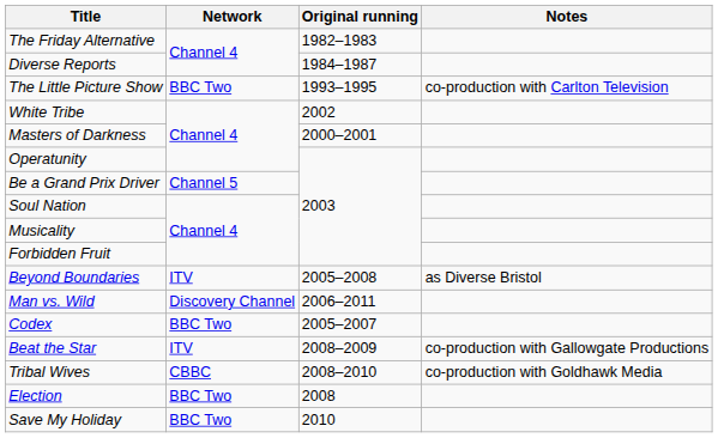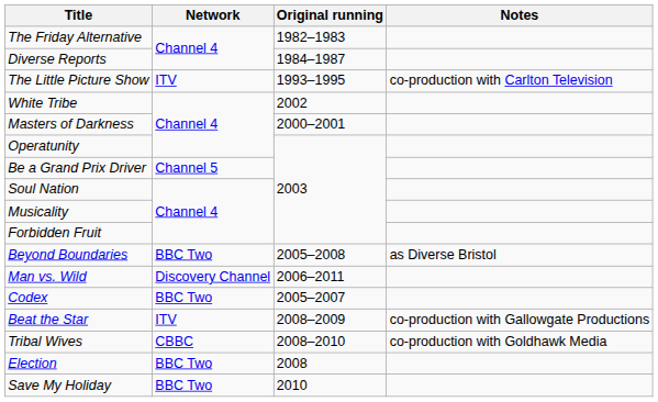The Little Picture Show | Network: BBC Two -> ITV
Beyond Boundaries | Network: ITV -> BBC Two
